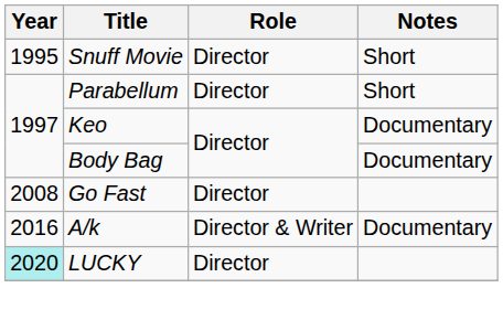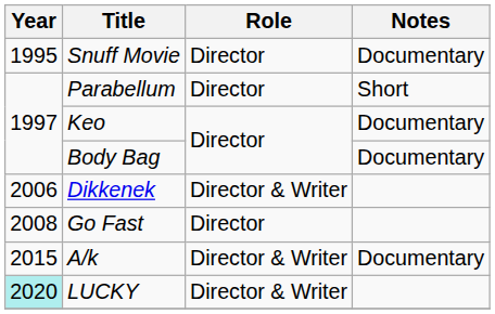Snuff Movie | Notes: Short -> Documentary
+ row: 2006 | Dikkenek | Director & Writer
A/k | Year: 2016 -> 2015
LUCKY | Role: Director -> Director & Writer
